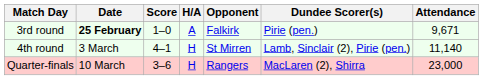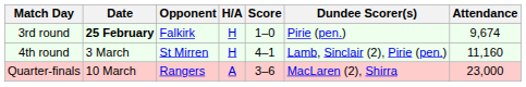columns swapped: Opponent <-> Score
3rd round | H/A: A -> H
3rd round | Attendance: 9,671 -> 9,674
4th round | Attendance: 11,140 -> 11,160
Quarter-finals | H/A: H -> A
